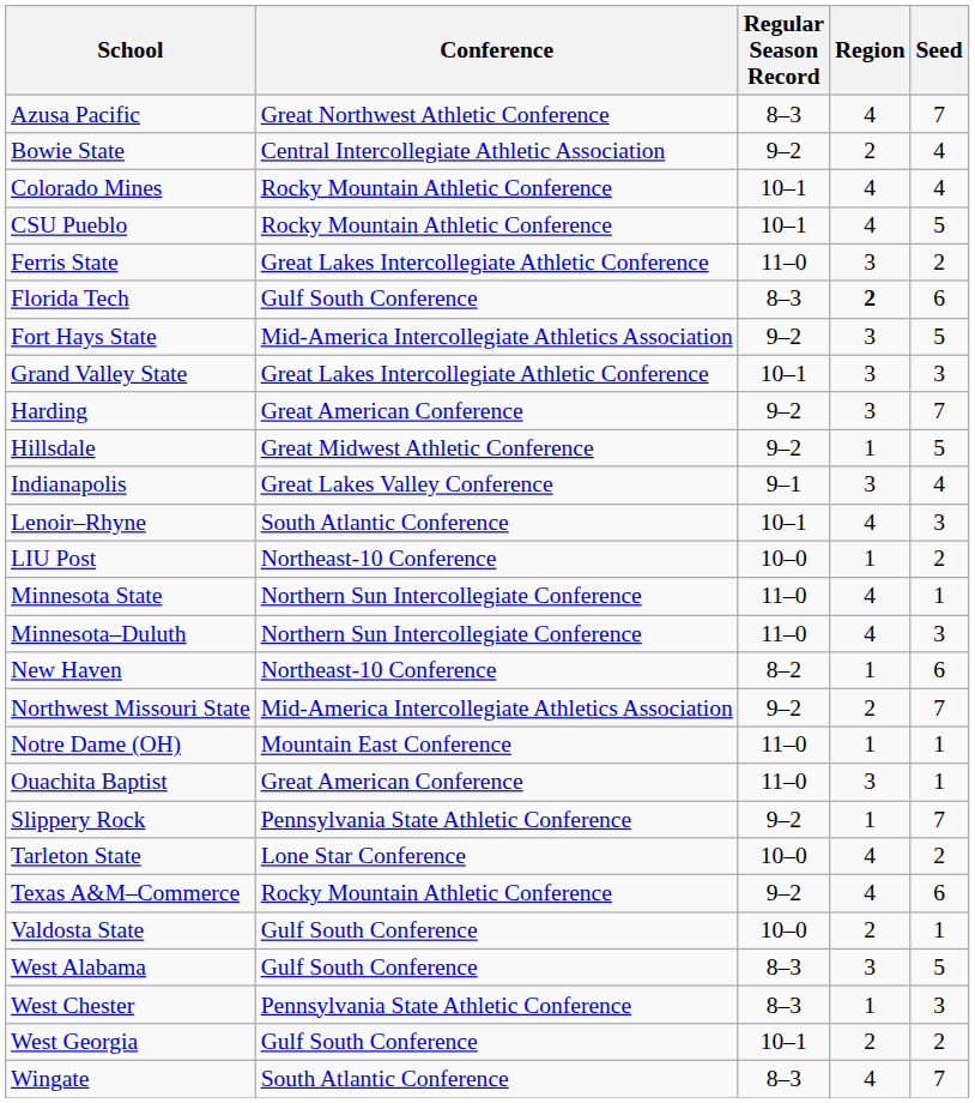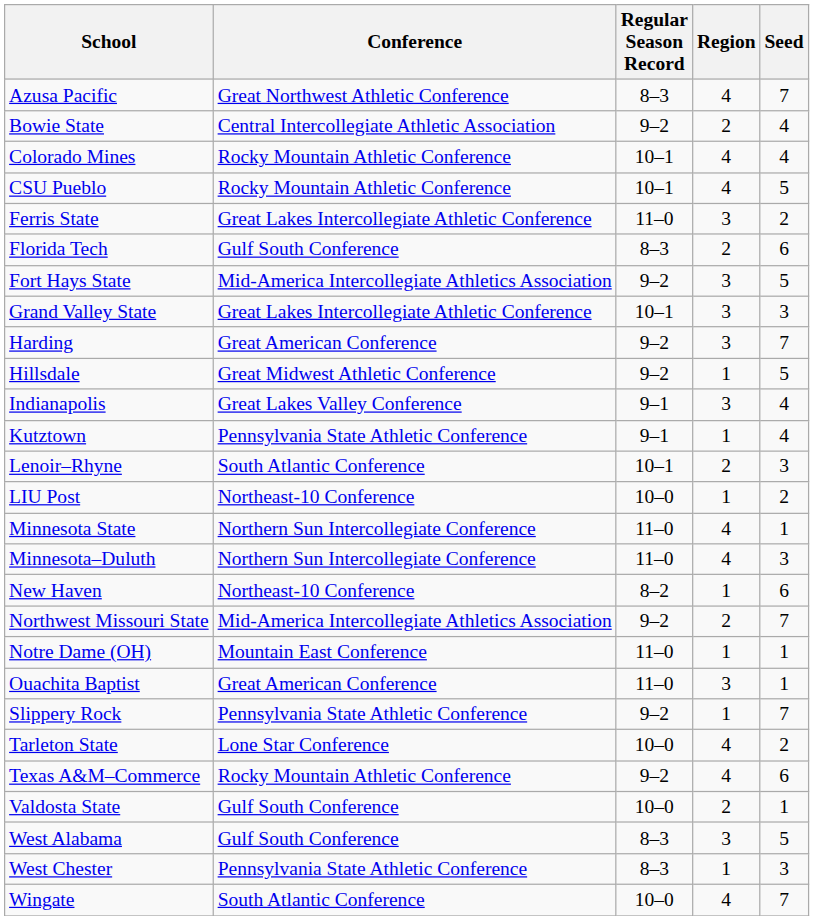Florida Tech | Region: bold -> normal
+ row: Kutztown | Pennsylvania State Athletic Conference | 9–1 | 1 | 4
Lenoir–Rhyne | Region: 4 -> 2
- row: West Georgia | Gulf South Conference | 10–1 | 2 | 2
Wingate | Regular Season Record: 8–3 -> 10–0
